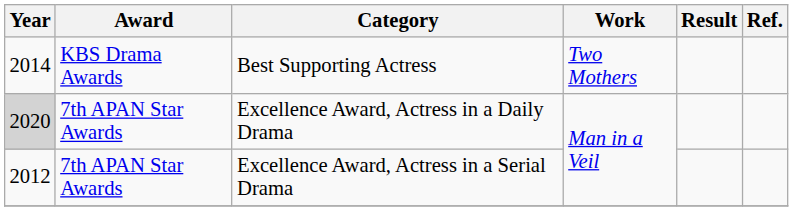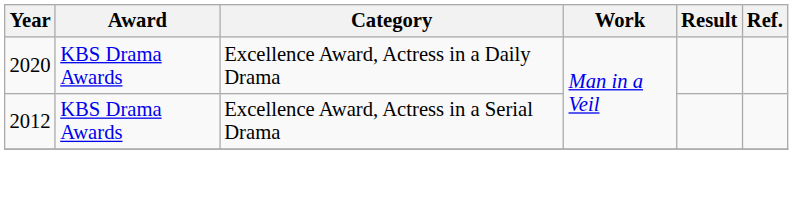- row: 2014 | KBS Drama Awards | Best Supporting Actress | Two Mothers
Excellence Award, Actress in a Daily Drama | Year: lightgrey background -> no background
Excellence Award, Actress in a Daily Drama | Award: 7th APAN Star Awards -> KBS Drama Awards
Excellence Award, Actress in a Serial Drama | Award: 7th APAN Star Awards -> KBS Drama Awards
